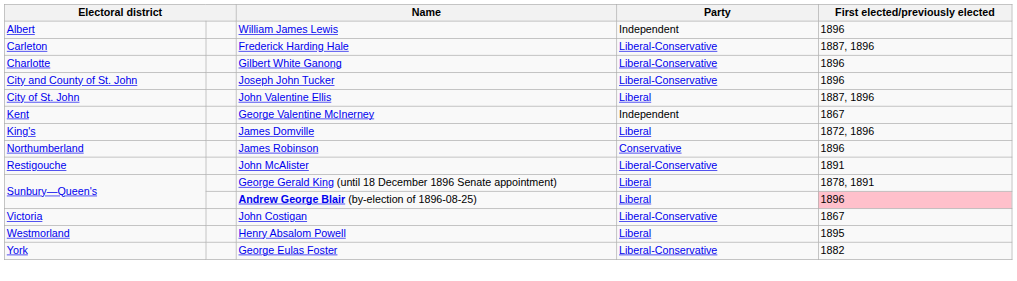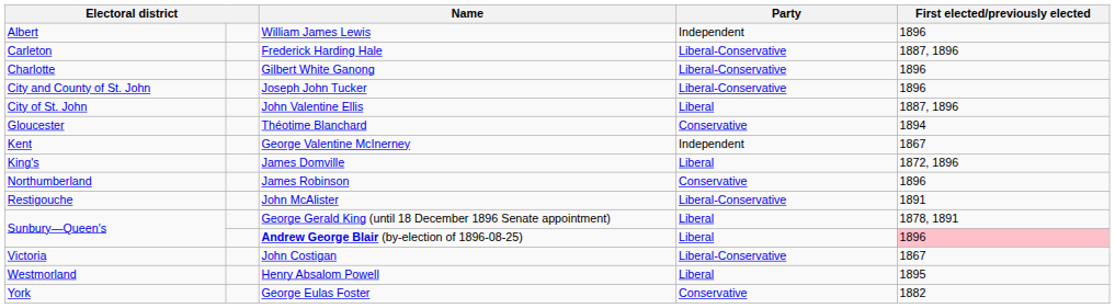+ row: Gloucester | Théotime Blanchard | Conservative | 1894
George Eulas Foster | Party: Liberal-Conservative -> Conservative
